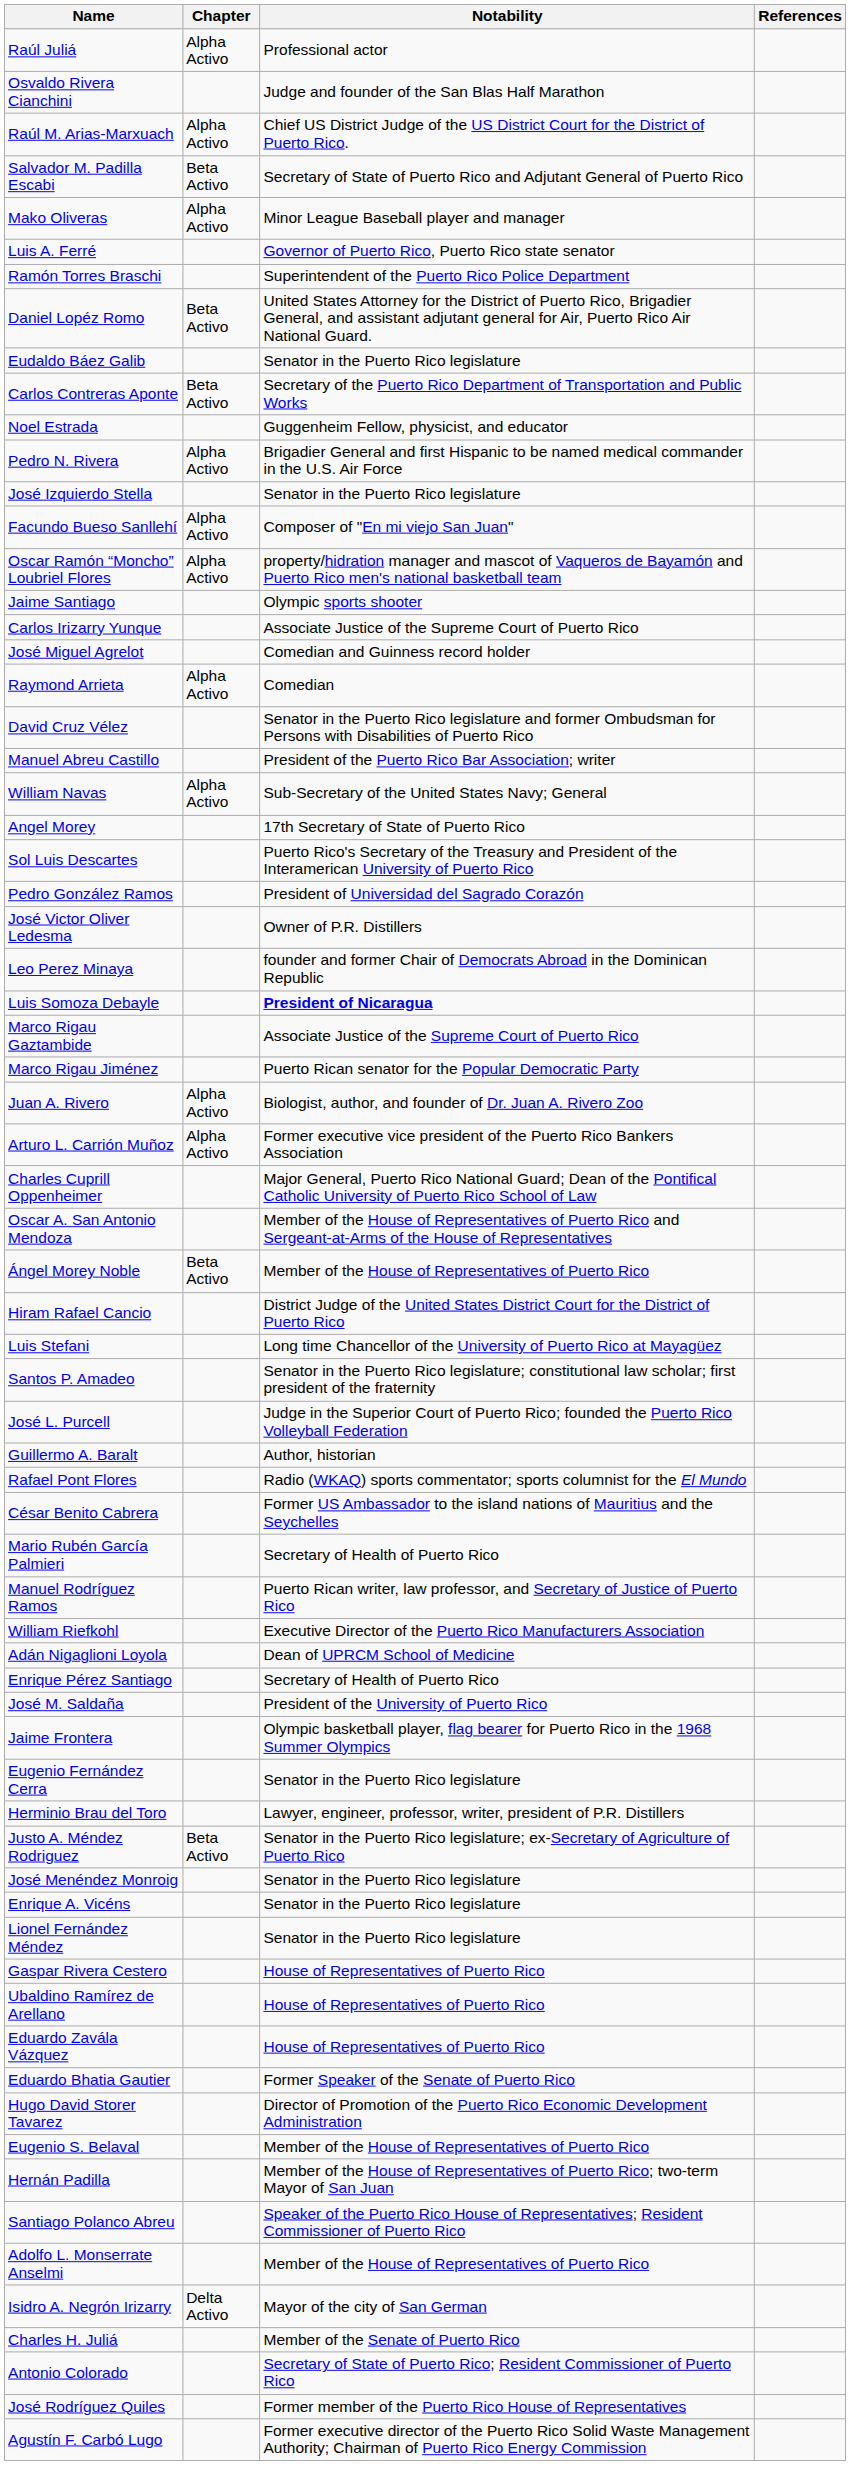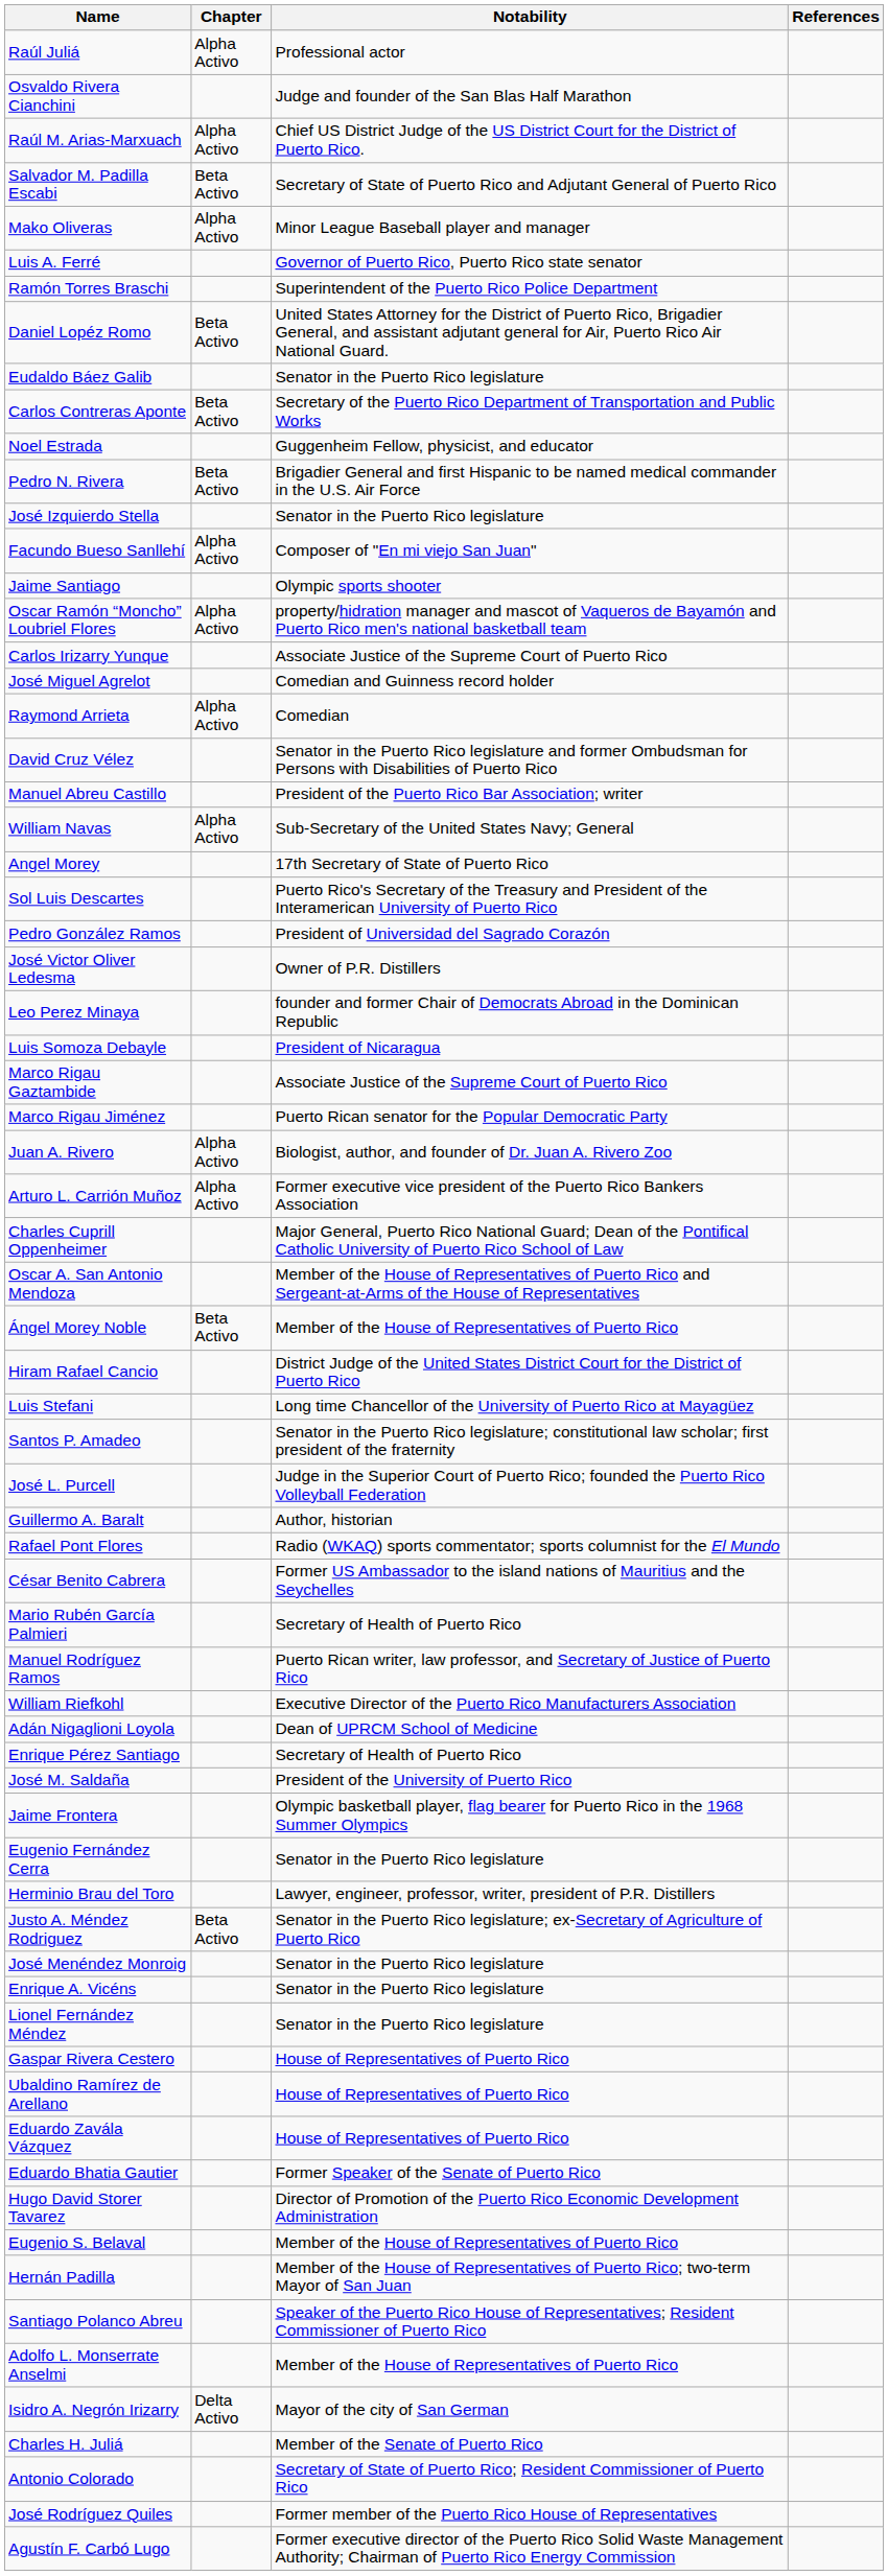Pedro N. Rivera | Chapter: Alpha Activo -> Beta Activo
rows swapped: Oscar Ramón “Moncho” Loubriel Flores <-> Jaime Santiago
Luis Somoza Debayle | Notability: bold -> normal
